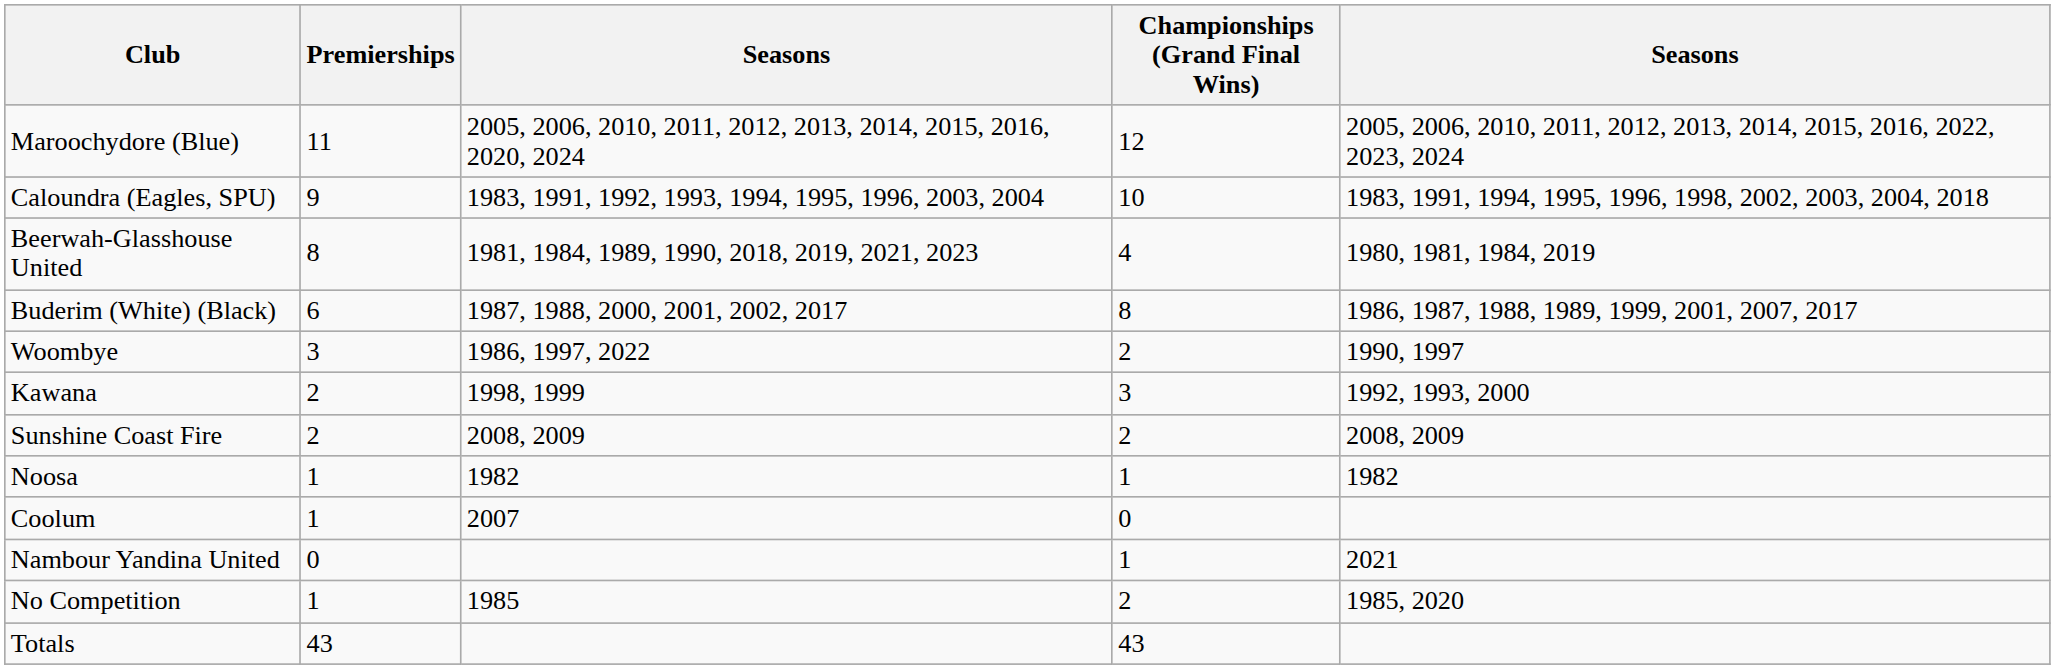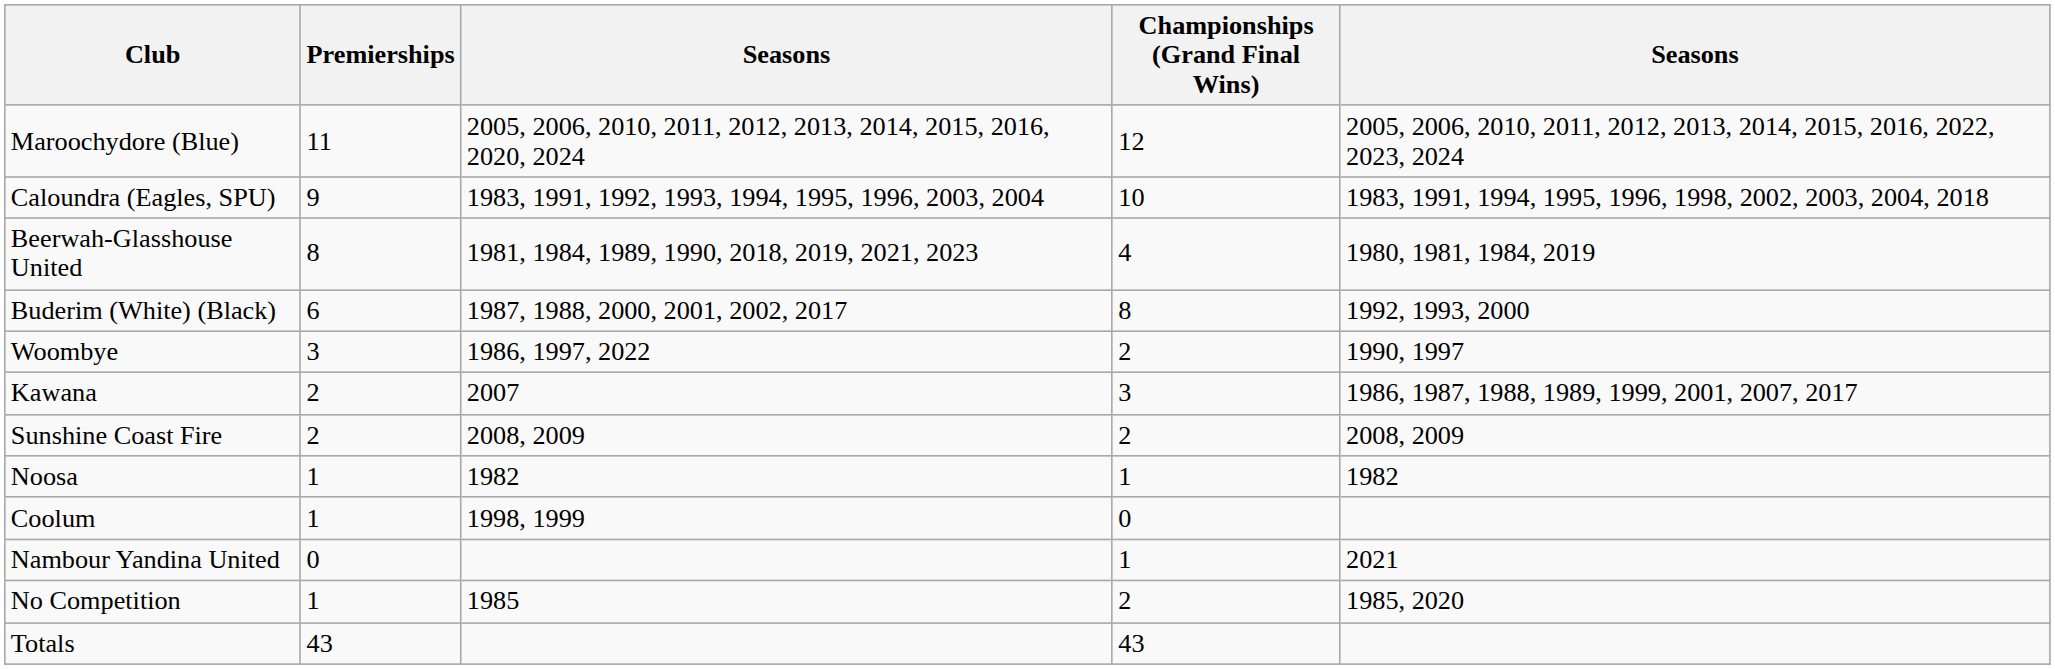Buderim (White) (Black) | column 5: 1986, 1987, 1988, 1989, 1999, 2001, 2007, 2017 -> 1992, 1993, 2000
Kawana | column 3: 1998, 1999 -> 2007
Kawana | column 5: 1992, 1993, 2000 -> 1986, 1987, 1988, 1989, 1999, 2001, 2007, 2017
Coolum | column 3: 2007 -> 1998, 1999
